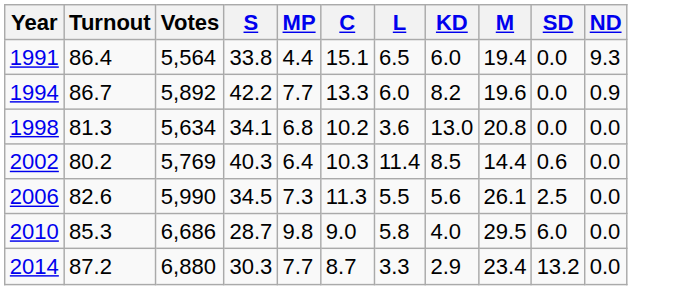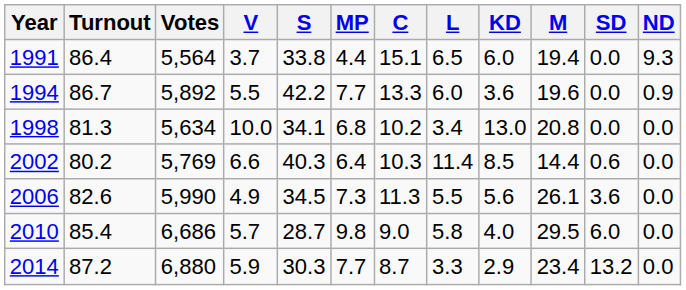+ column: V | 3.7 | 5.5 | 10.0 | 6.6 | 4.9 | 5.7 | 5.9
1994 | KD: 8.2 -> 3.6
1998 | L: 3.6 -> 3.4
2006 | SD: 2.5 -> 3.6
2010 | Turnout: 85.3 -> 85.4
